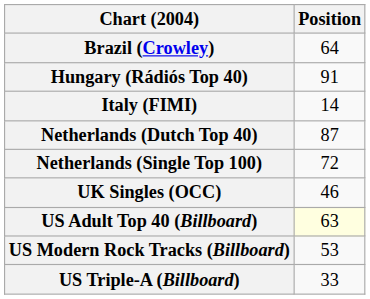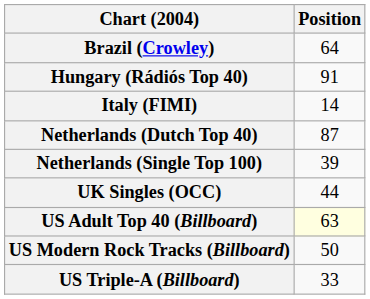Netherlands (Single Top 100) | Position: 72 -> 39
UK Singles (OCC) | Position: 46 -> 44
US Modern Rock Tracks (Billboard) | Position: 53 -> 50
